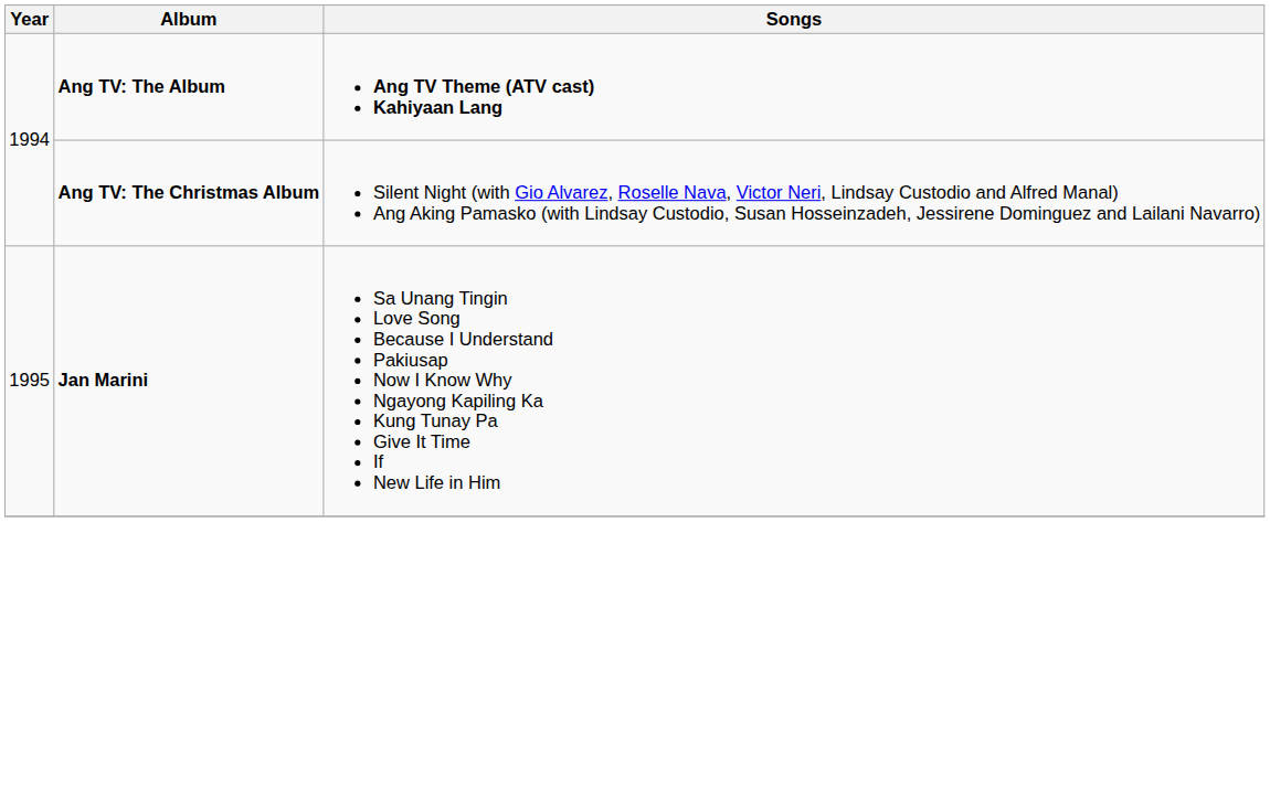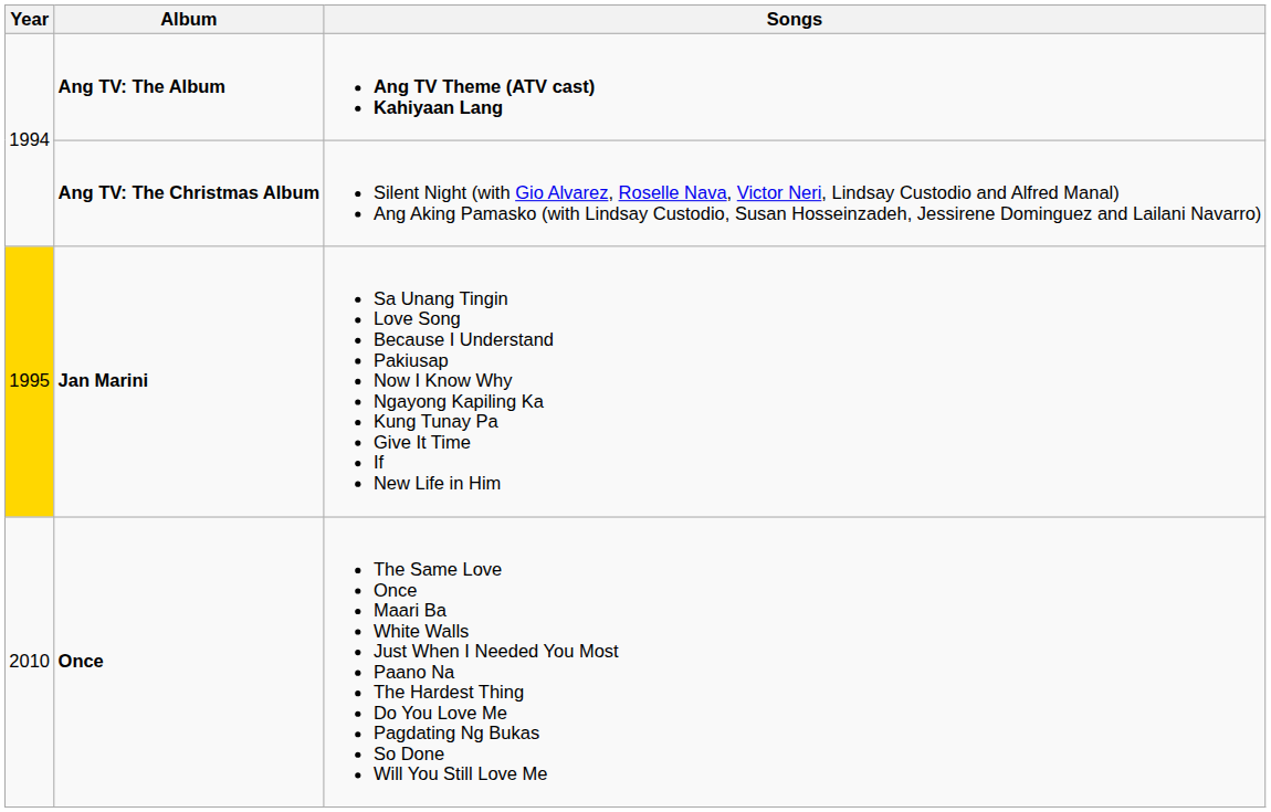Jan Marini | Year: no background -> gold background
+ row: 2010 | Once | The Same Love Once Maari Ba White Walls Just When I Needed You Most Paano Na The Hardest Thing Do You Love Me Pagdating Ng Bukas So Done Will You Still Love Me
